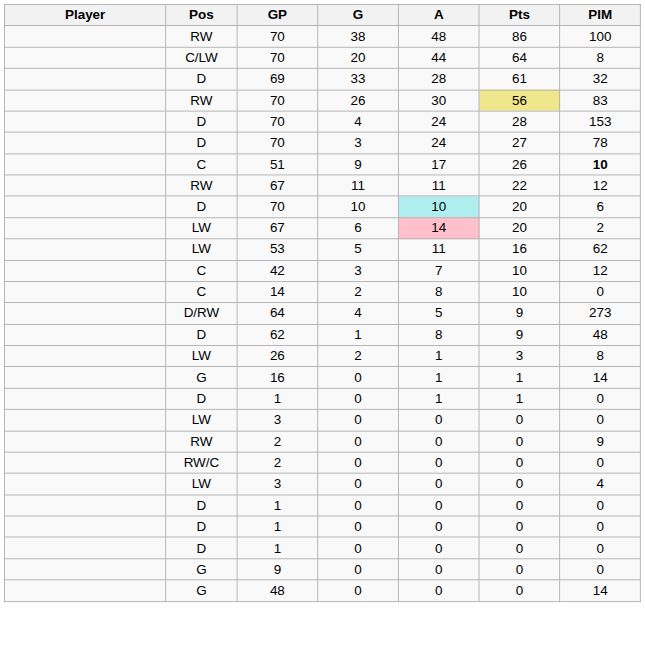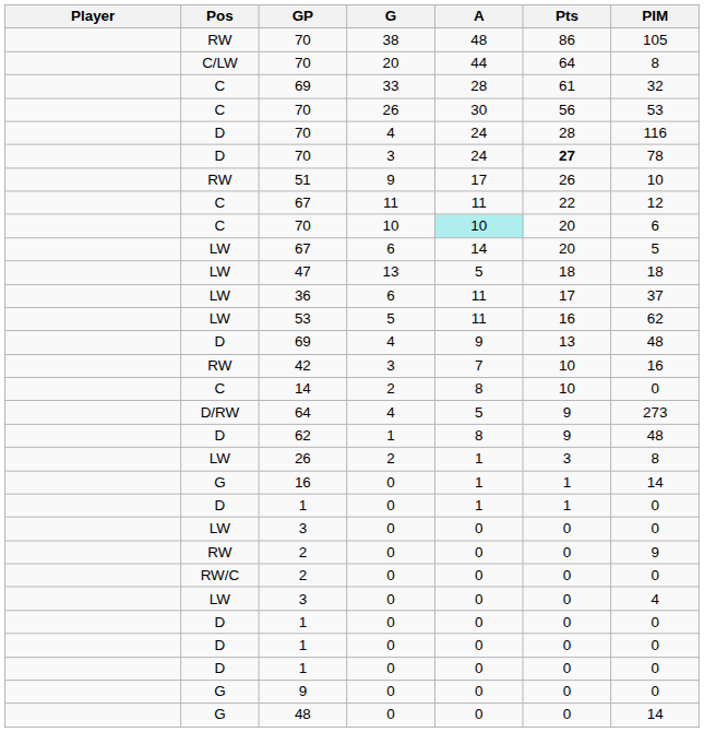70 / 38 | PIM: 100 -> 105
69 / 33 | Pos: D -> C
70 / 26 | Pos: RW -> C
70 / 26 | Pts: khaki background -> no background
70 / 26 | PIM: 83 -> 53
70 / 4 | PIM: 153 -> 116
70 / 3 | Pts: normal -> bold
51 | Pos: C -> RW
51 | PIM: bold -> normal
67 / 11 | Pos: RW -> C
70 / 10 | Pos: D -> C
67 / 6 | A: pink background -> no background
67 / 6 | PIM: 2 -> 5
+ row: LW | 47 | 13 | 5 | 18 | 18
+ row: LW | 36 | 6 | 11 | 17 | 37
+ row: D | 69 | 4 | 9 | 13 | 48
42 | Pos: C -> RW
42 | PIM: 12 -> 16
